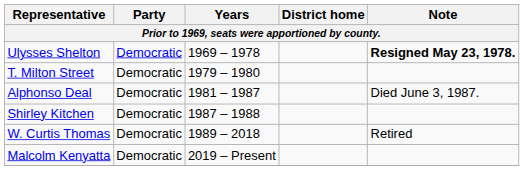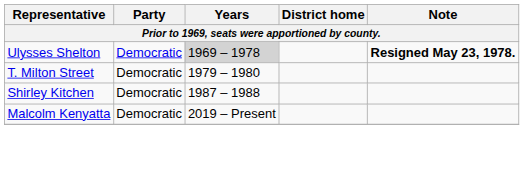Ulysses Shelton | Years: no background -> lightgrey background
- row: Alphonso Deal | Democratic | 1981 – 1987 | Died June 3, 1987.
- row: W. Curtis Thomas | Democratic | 1989 – 2018 | Retired
